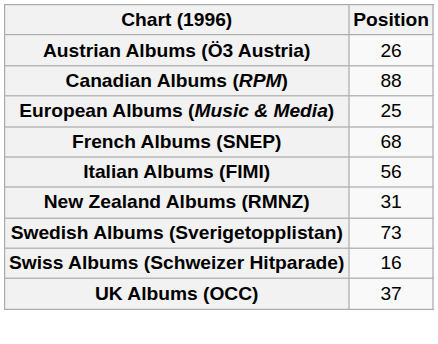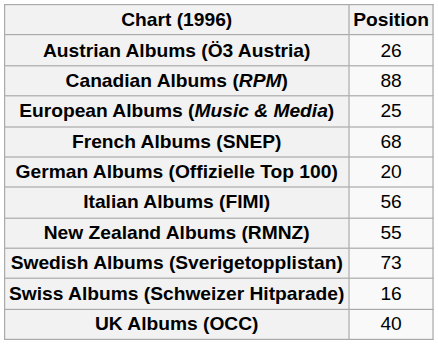+ row: German Albums (Offizielle Top 100) | 20
New Zealand Albums (RMNZ) | Position: 31 -> 55
UK Albums (OCC) | Position: 37 -> 40
